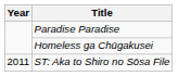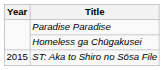ST: Aka to Shiro no Sōsa File | Year: 2011 -> 2015
